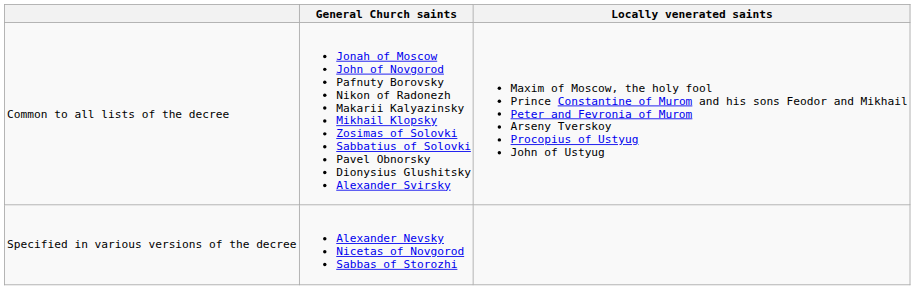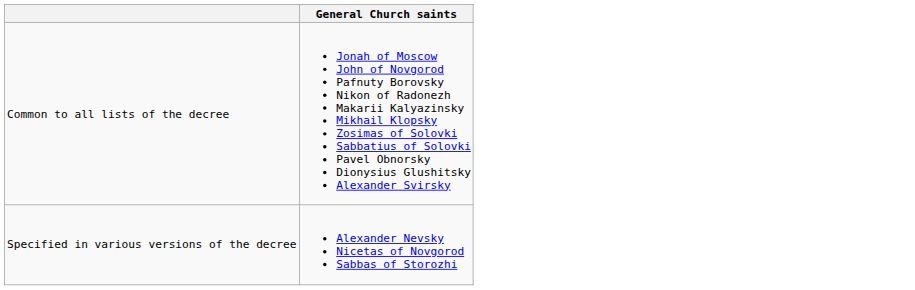- column: Locally venerated saints | Maxim of Moscow, the holy fool Prince Constantine of Murom and his sons Feodor and Mikhail Peter and Fevronia of Murom Arseny Tverskoy Procopius of Ustyug John of Ustyug
